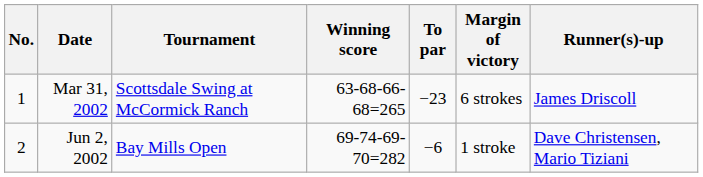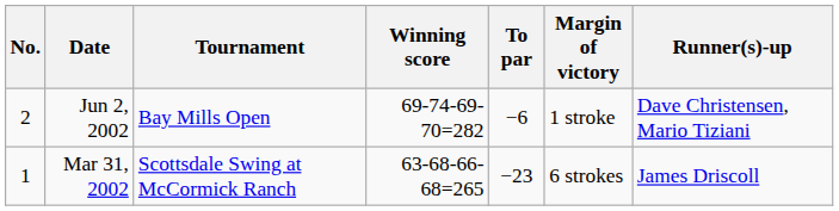rows swapped: Mar 31, 2002 <-> Jun 2, 2002
